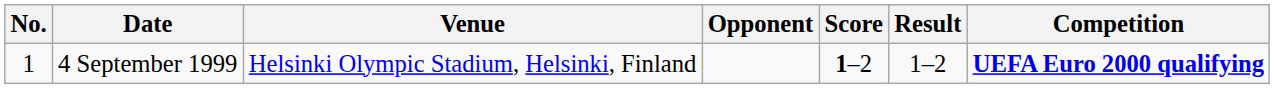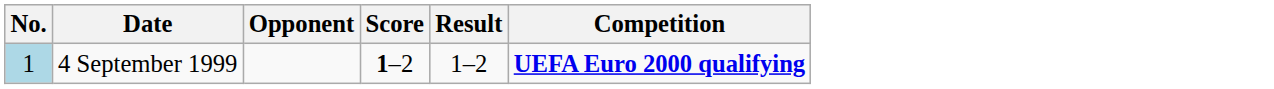- column: Venue | Helsinki Olympic Stadium, Helsinki, Finland
4 September 1999 | No.: no background -> lightblue background
